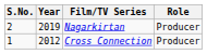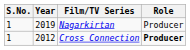Nagarkirtan | S.No.: 2 -> 1
Cross Connection | Role: normal -> bold
